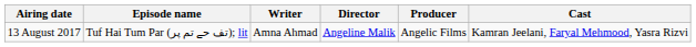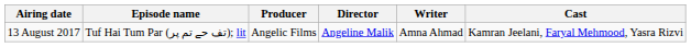columns swapped: Writer <-> Producer
